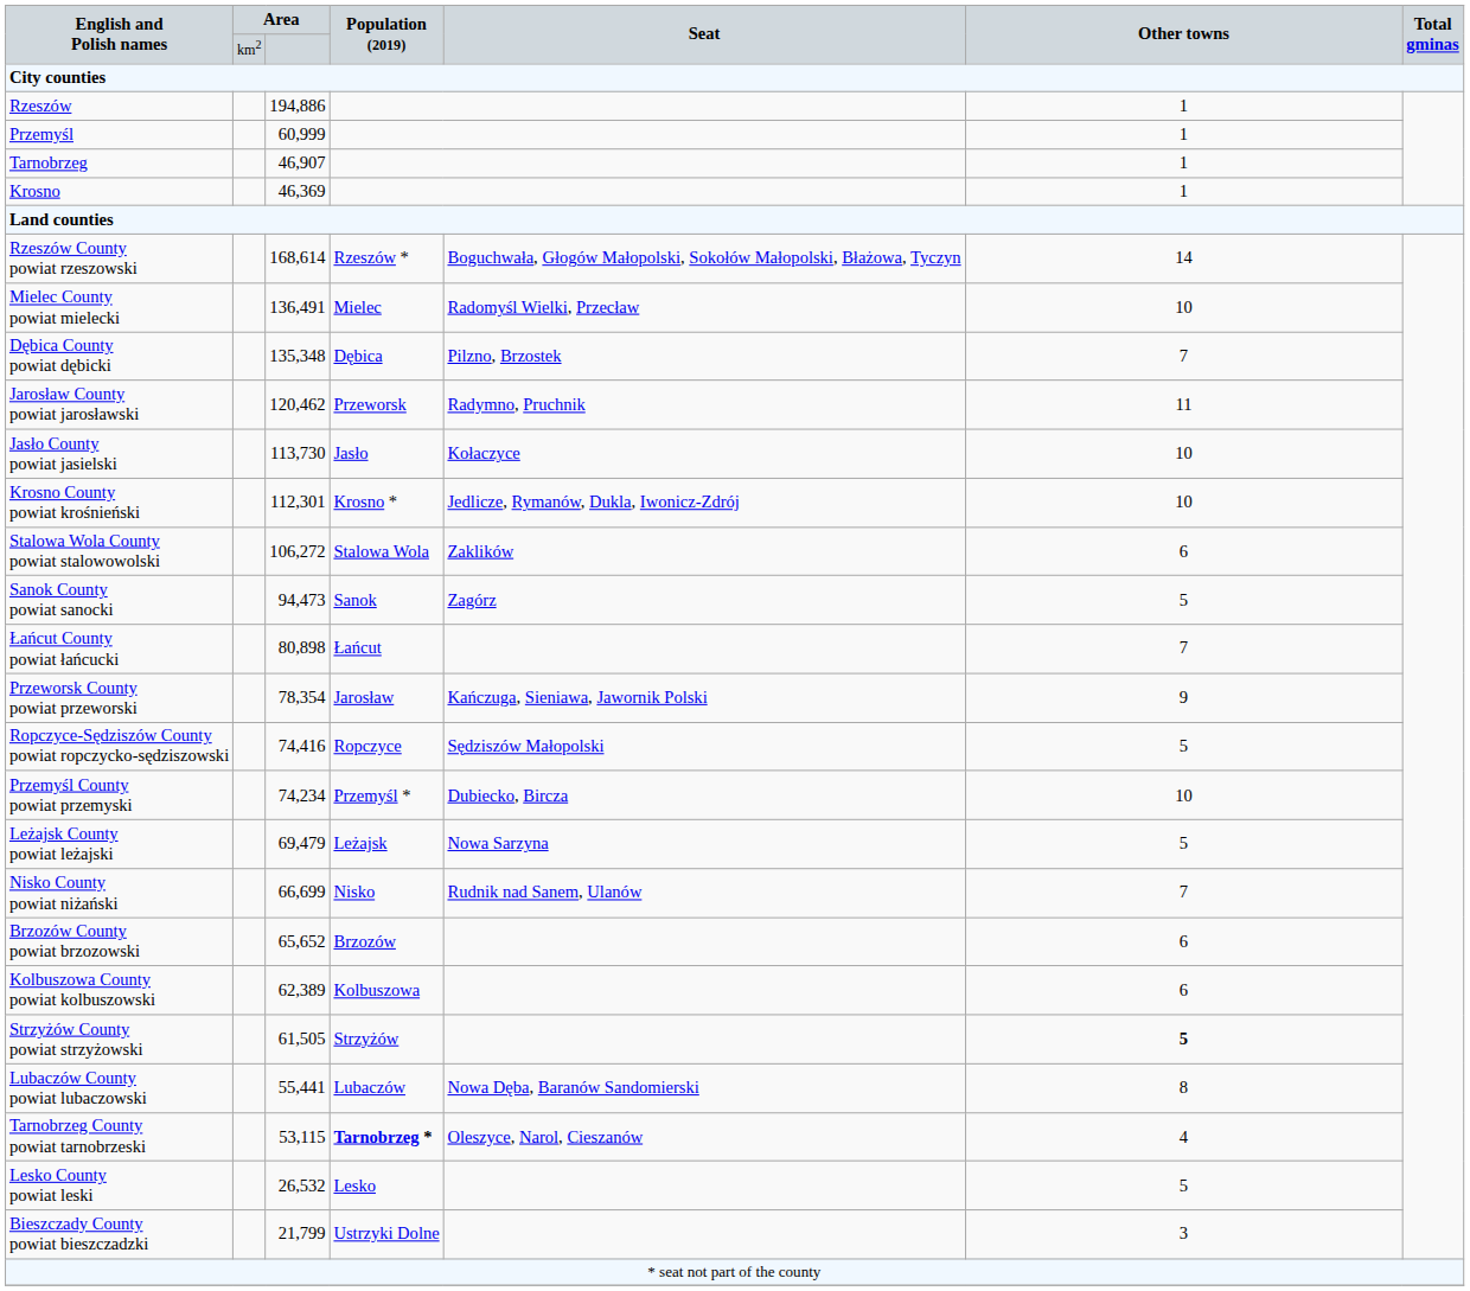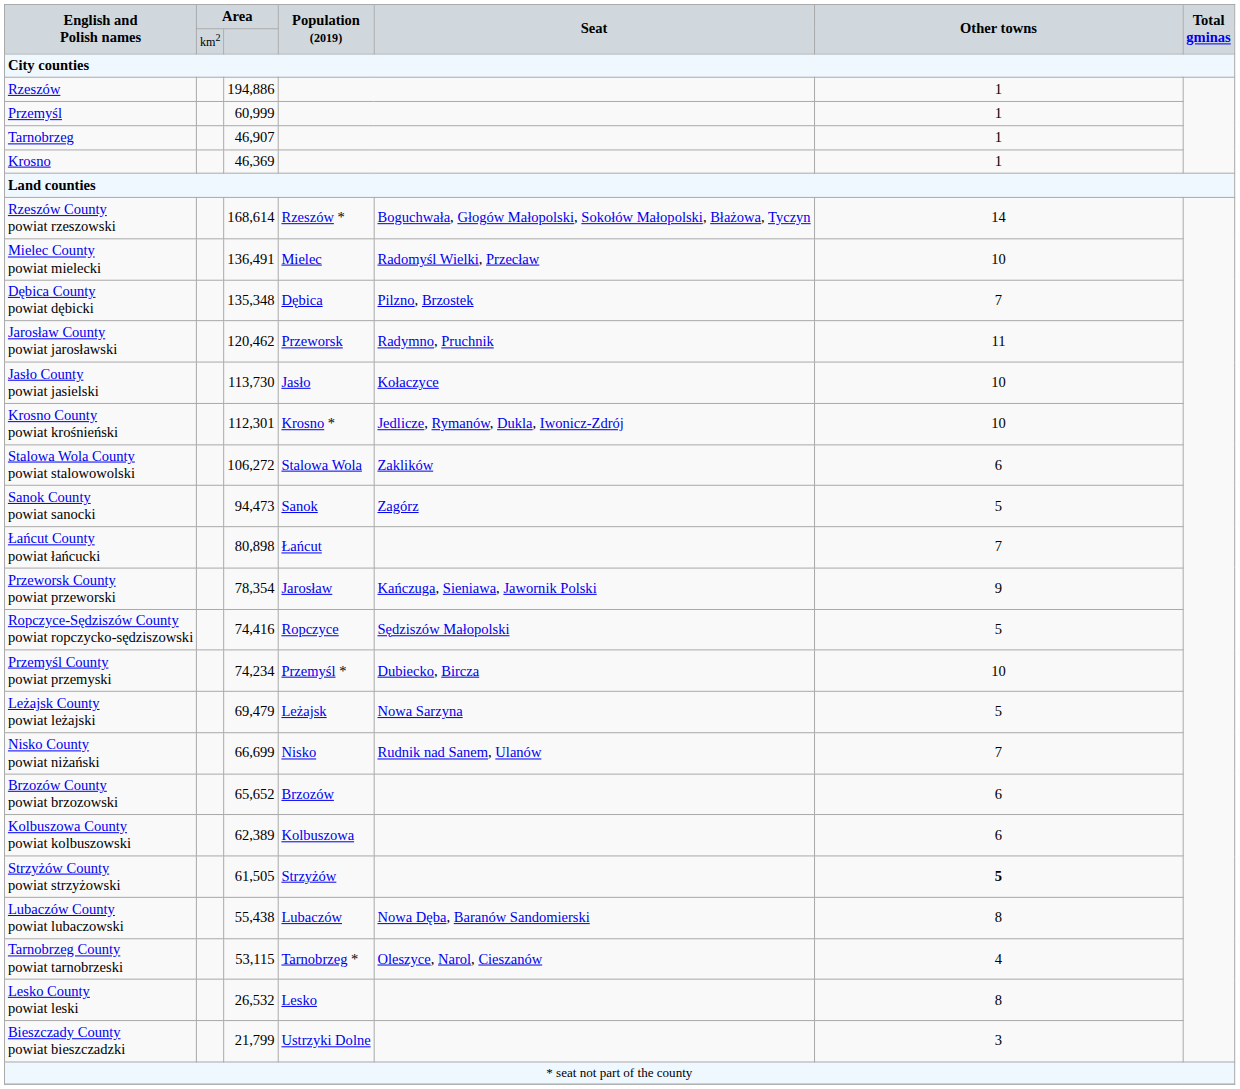Lubaczów County powiat lubaczowski | column 3: 55,441 -> 55,438
Tarnobrzeg County powiat tarnobrzeski | Population (2019): bold -> normal
Lesko County powiat leski | Other towns: 5 -> 8
